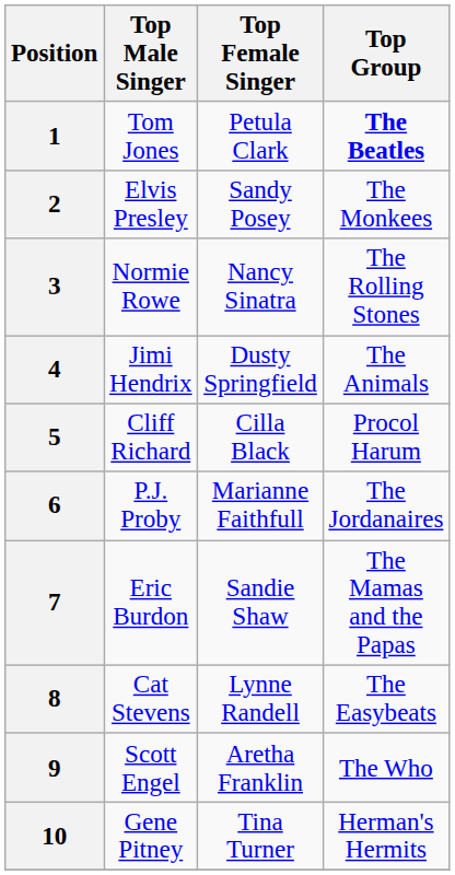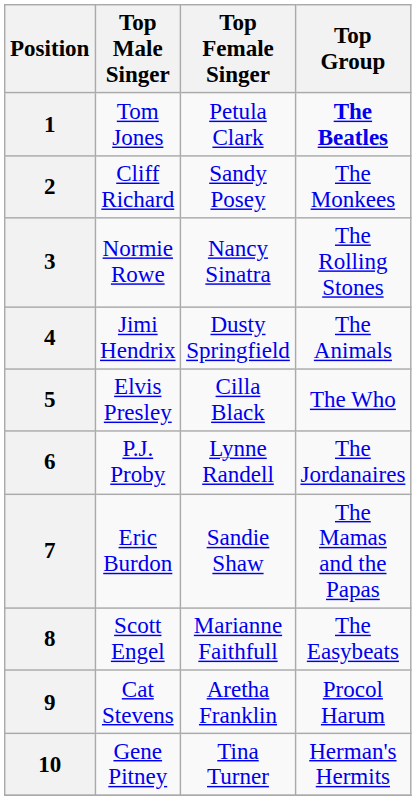2 | Top Male Singer: Elvis Presley -> Cliff Richard
5 | Top Male Singer: Cliff Richard -> Elvis Presley
5 | Top Group: Procol Harum -> The Who
6 | Top Female Singer: Marianne Faithfull -> Lynne Randell
8 | Top Male Singer: Cat Stevens -> Scott Engel
8 | Top Female Singer: Lynne Randell -> Marianne Faithfull
9 | Top Male Singer: Scott Engel -> Cat Stevens
9 | Top Group: The Who -> Procol Harum
